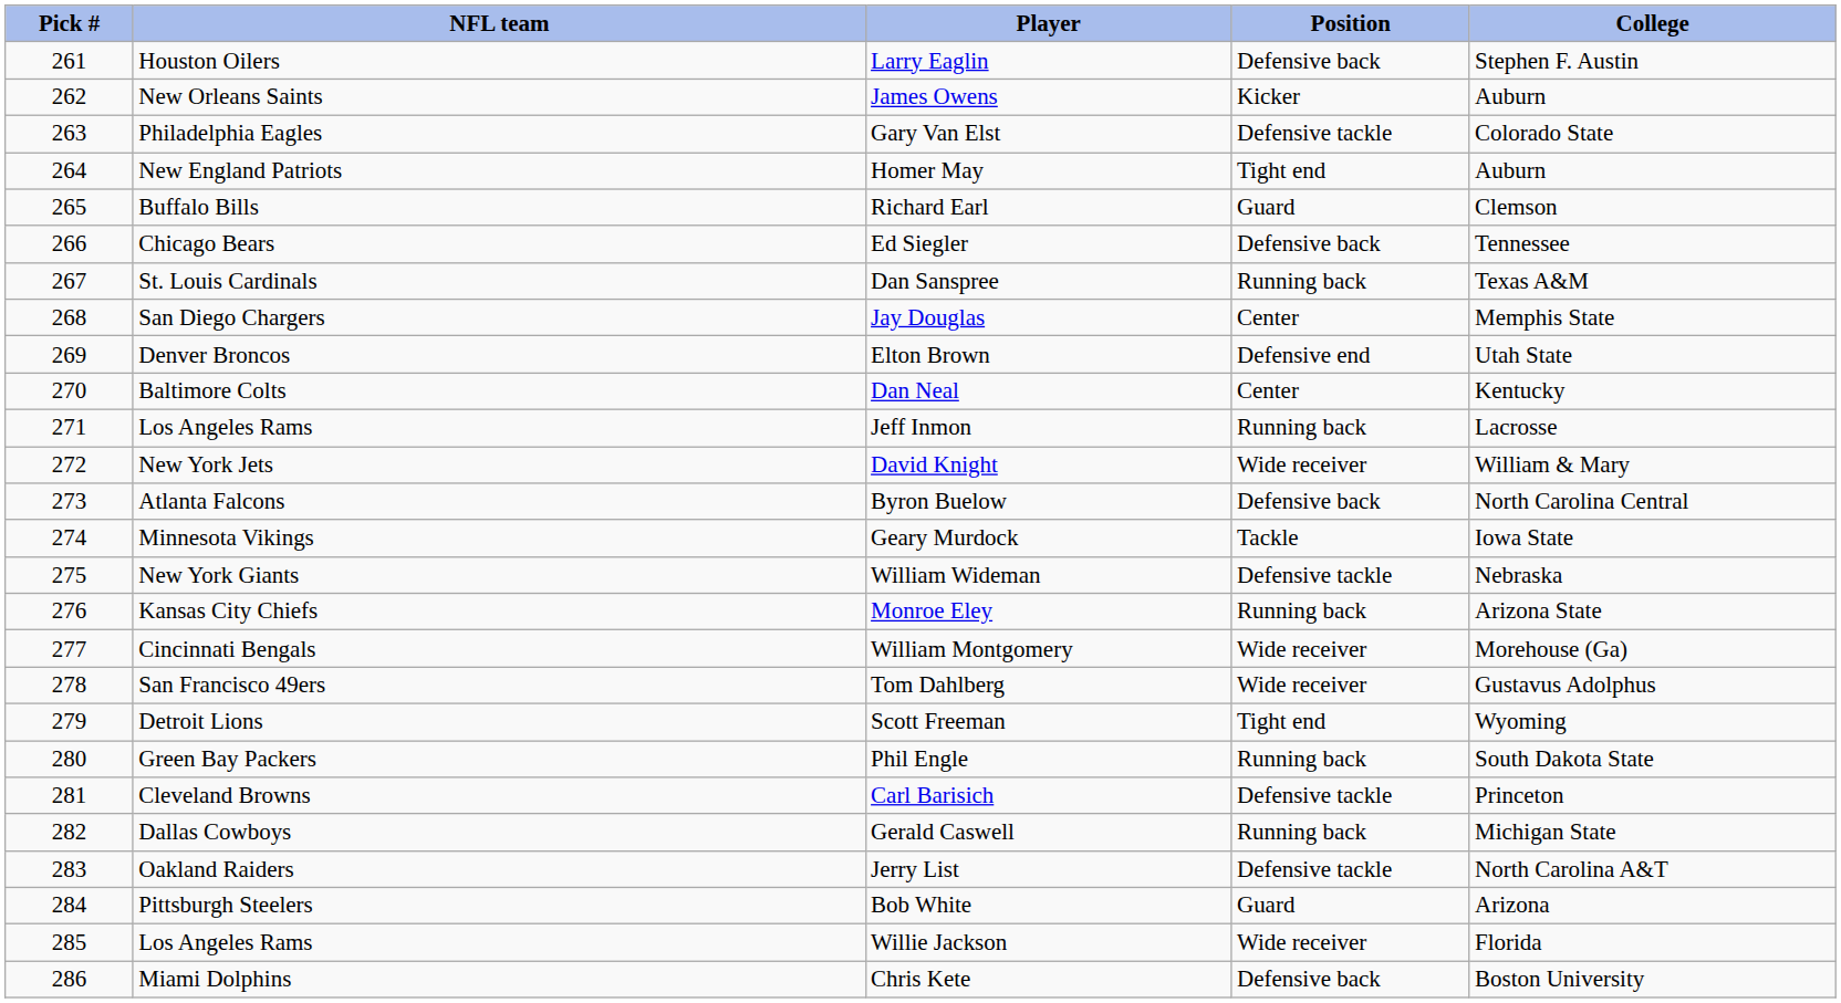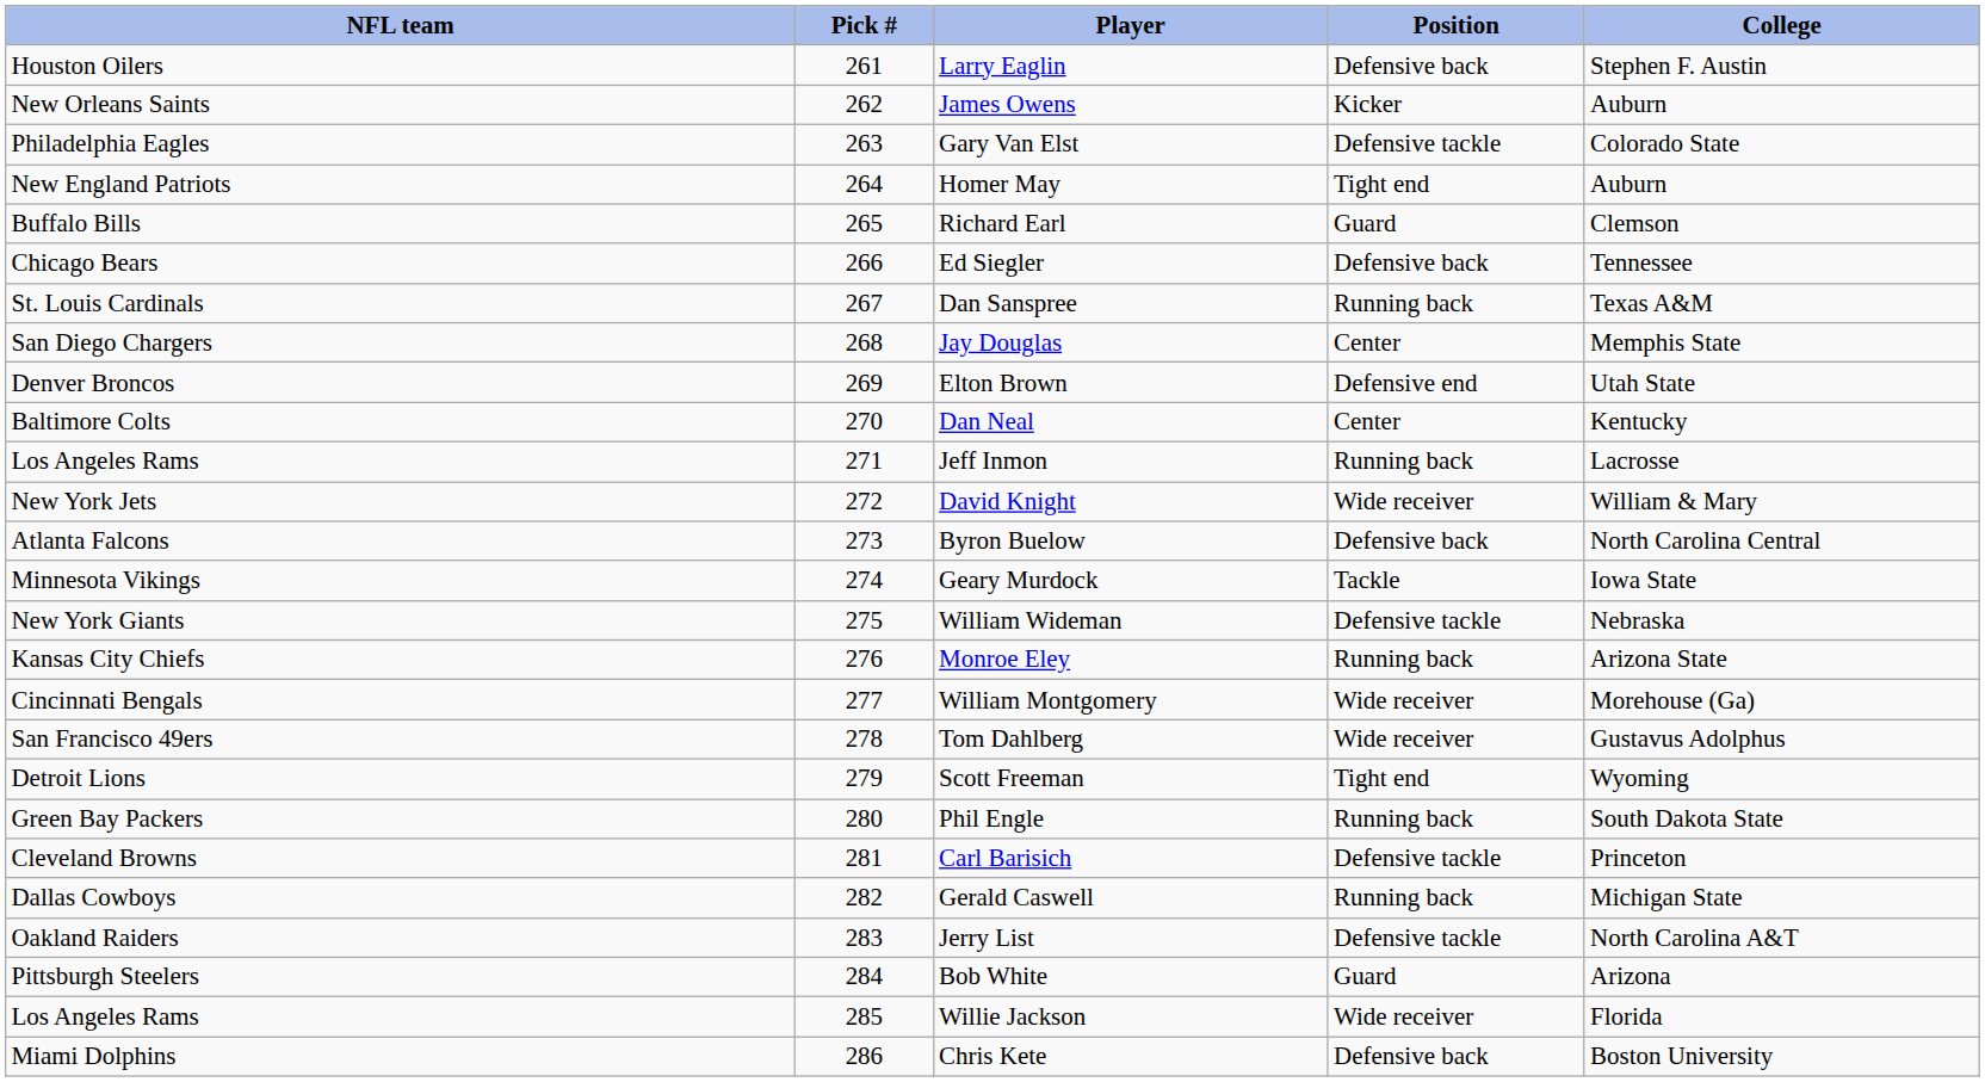columns swapped: Pick # <-> NFL team
